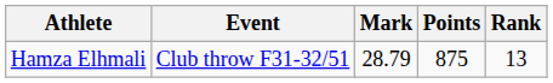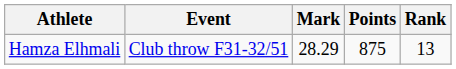Hamza Elhmali | Mark: 28.79 -> 28.29
